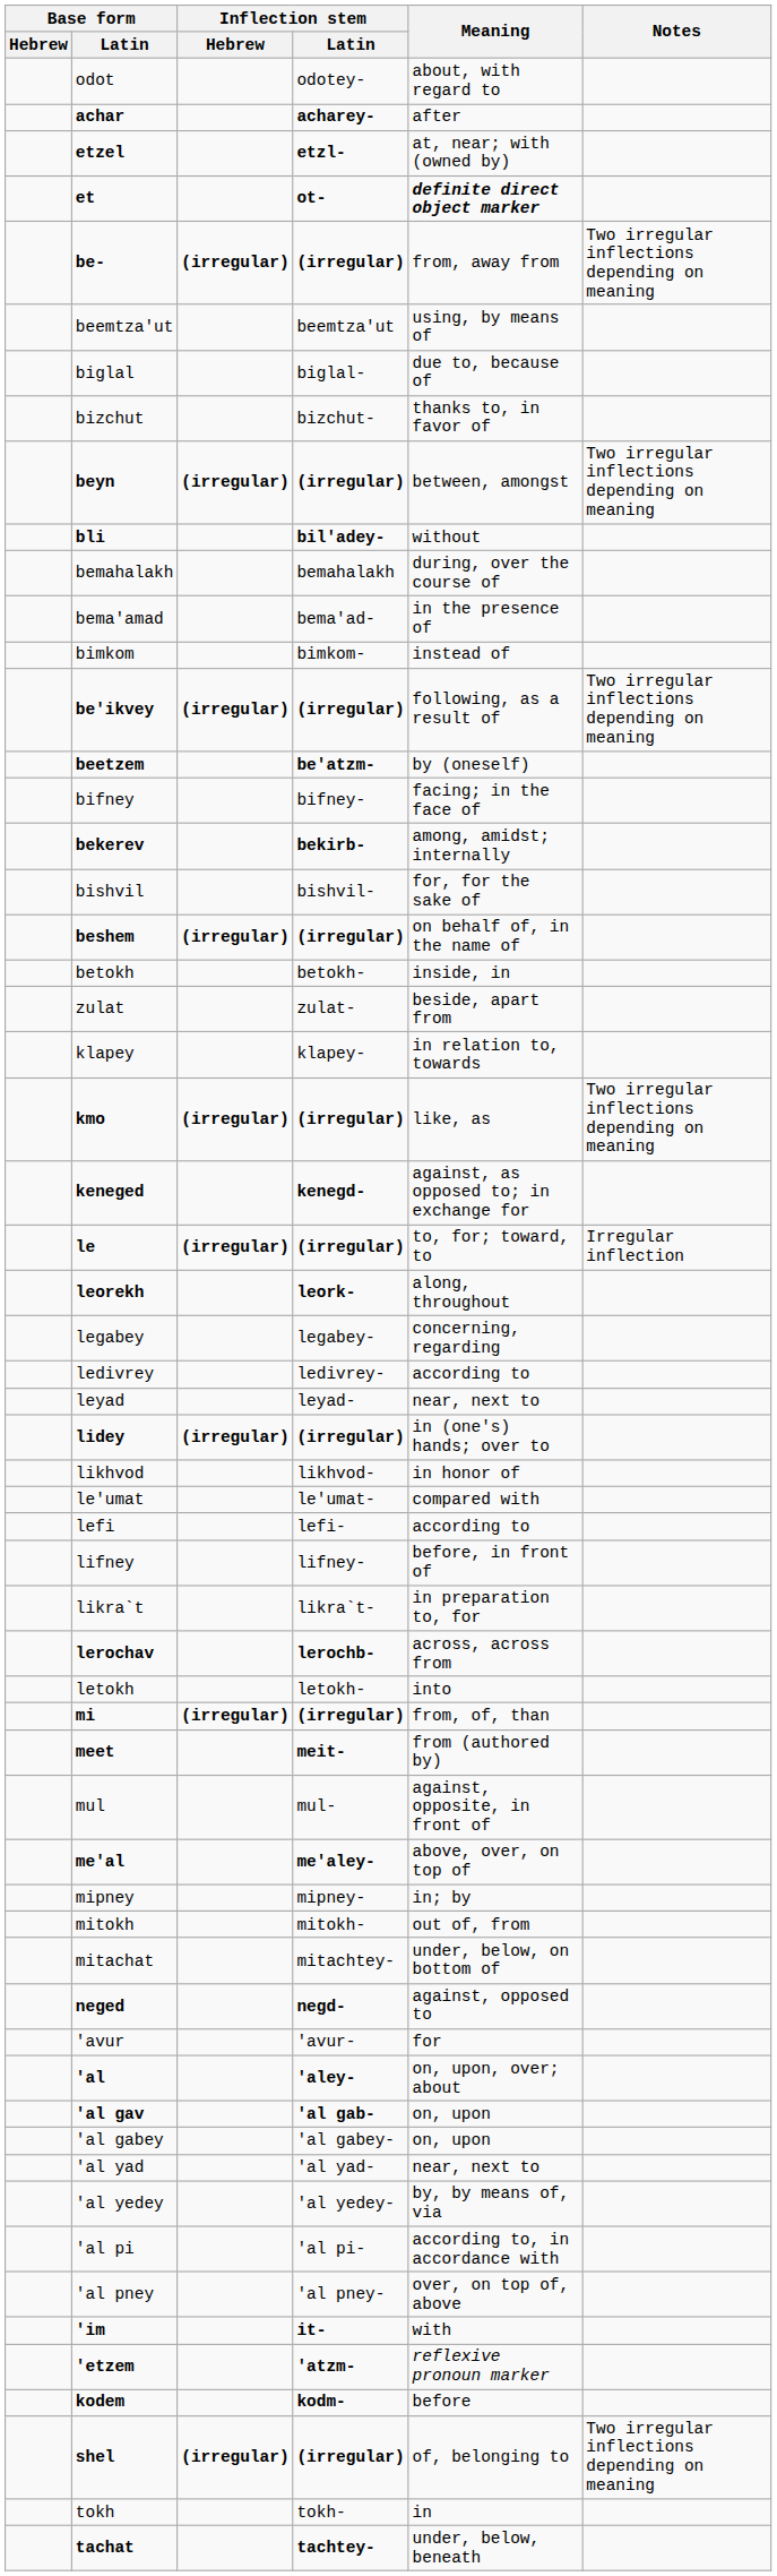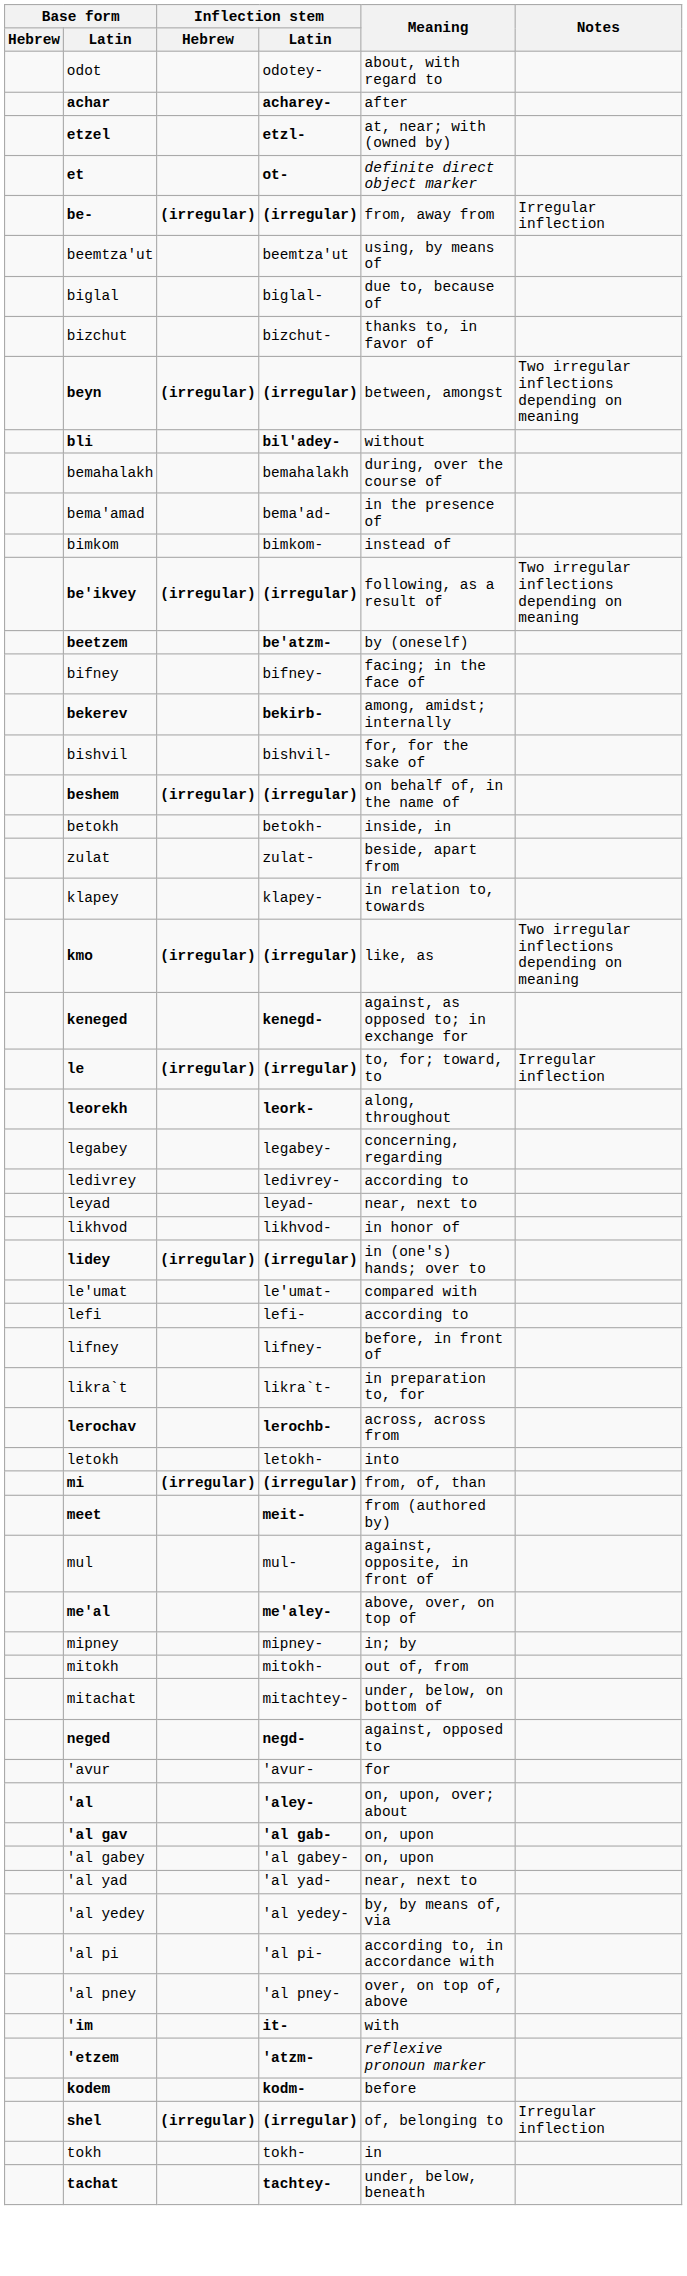et | Meaning: bold -> normal
be- | Notes: Two irregular inflections depending on meaning -> Irregular inflection
rows swapped: lidey <-> likhvod
shel | Notes: Two irregular inflections depending on meaning -> Irregular inflection
